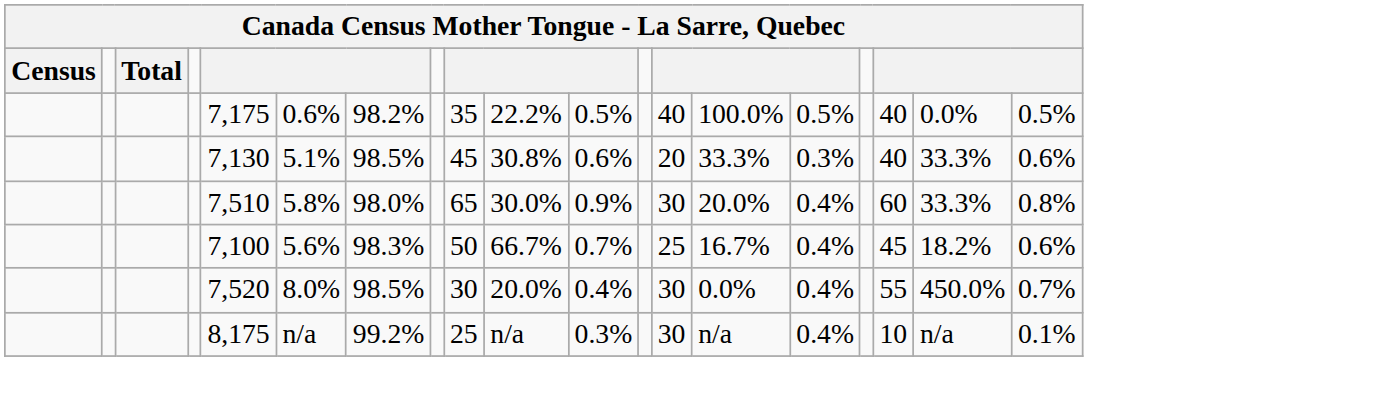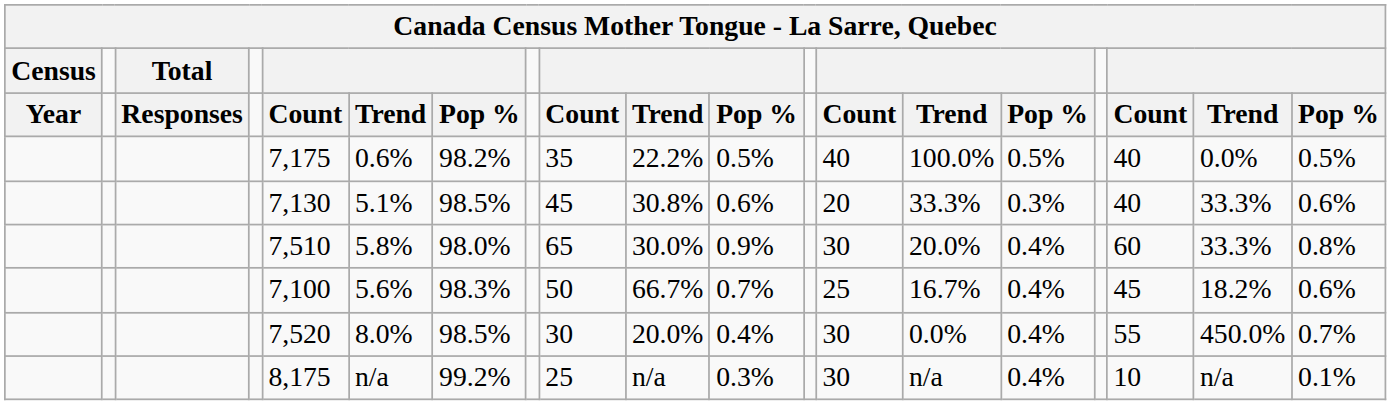+ row: Year | Responses | Count | Trend | Pop % | Count | Trend | Pop % | Count | Trend | Pop % | Count | Trend | Pop %
